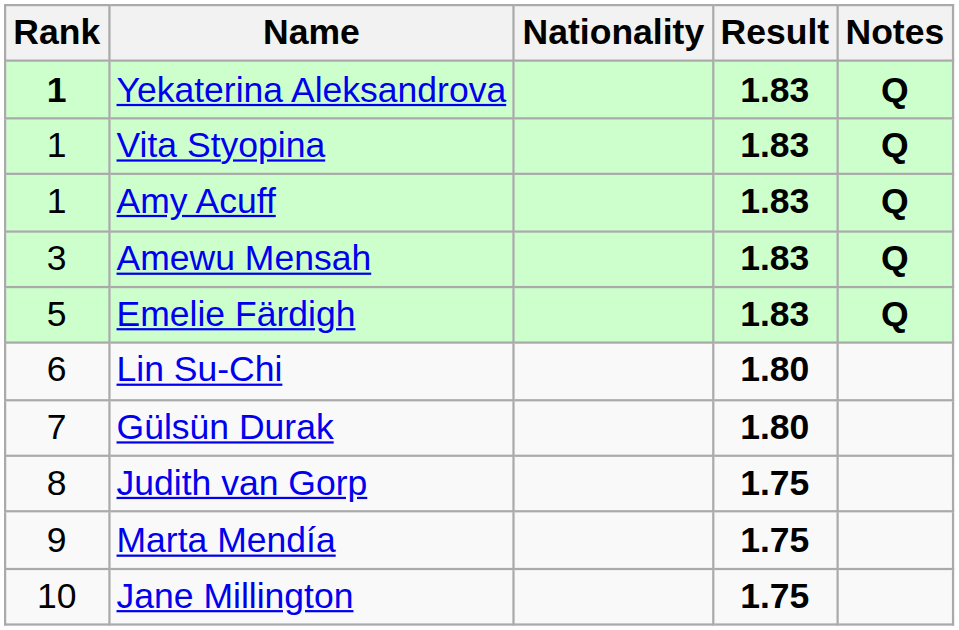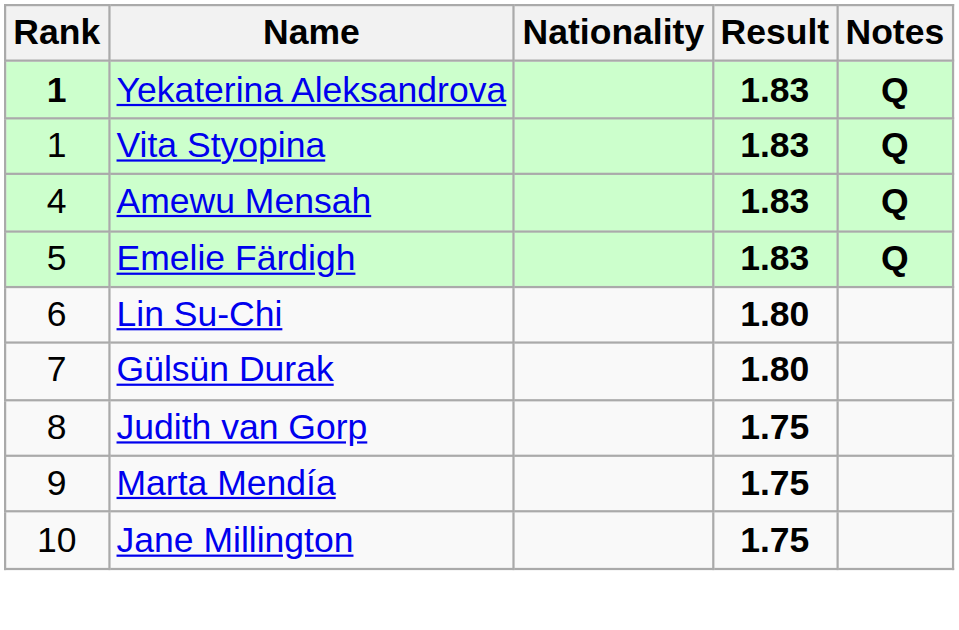- row: 1 | Amy Acuff | 1.83 | Q
Amewu Mensah | Rank: 3 -> 4
